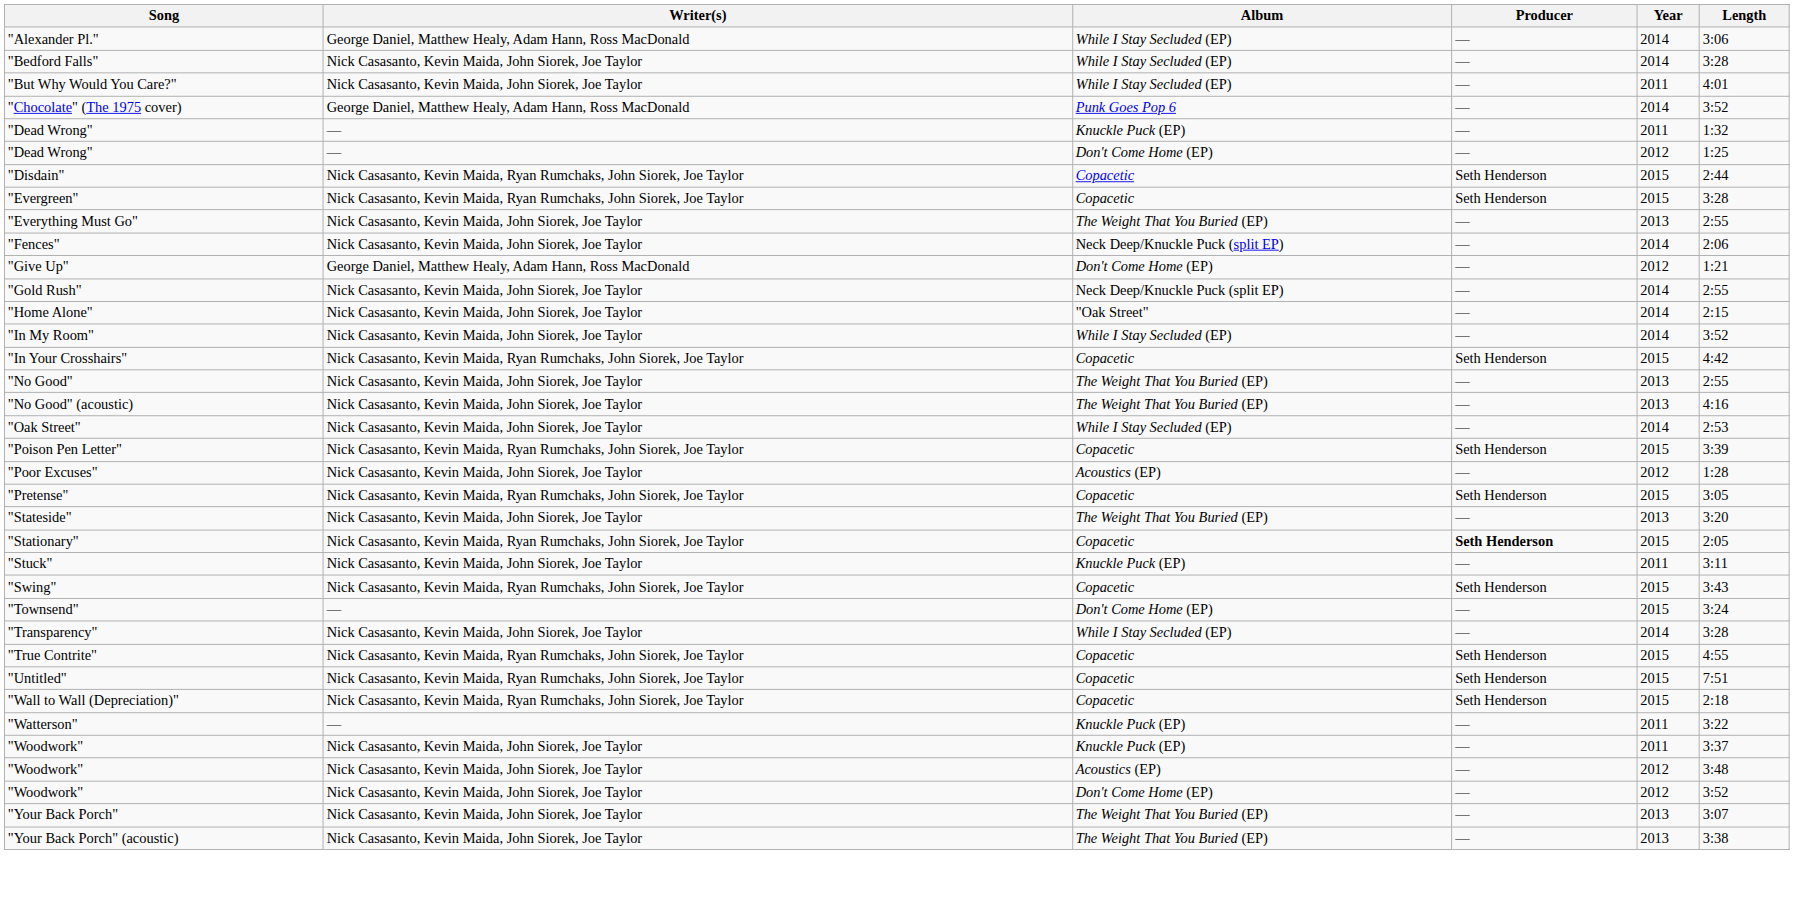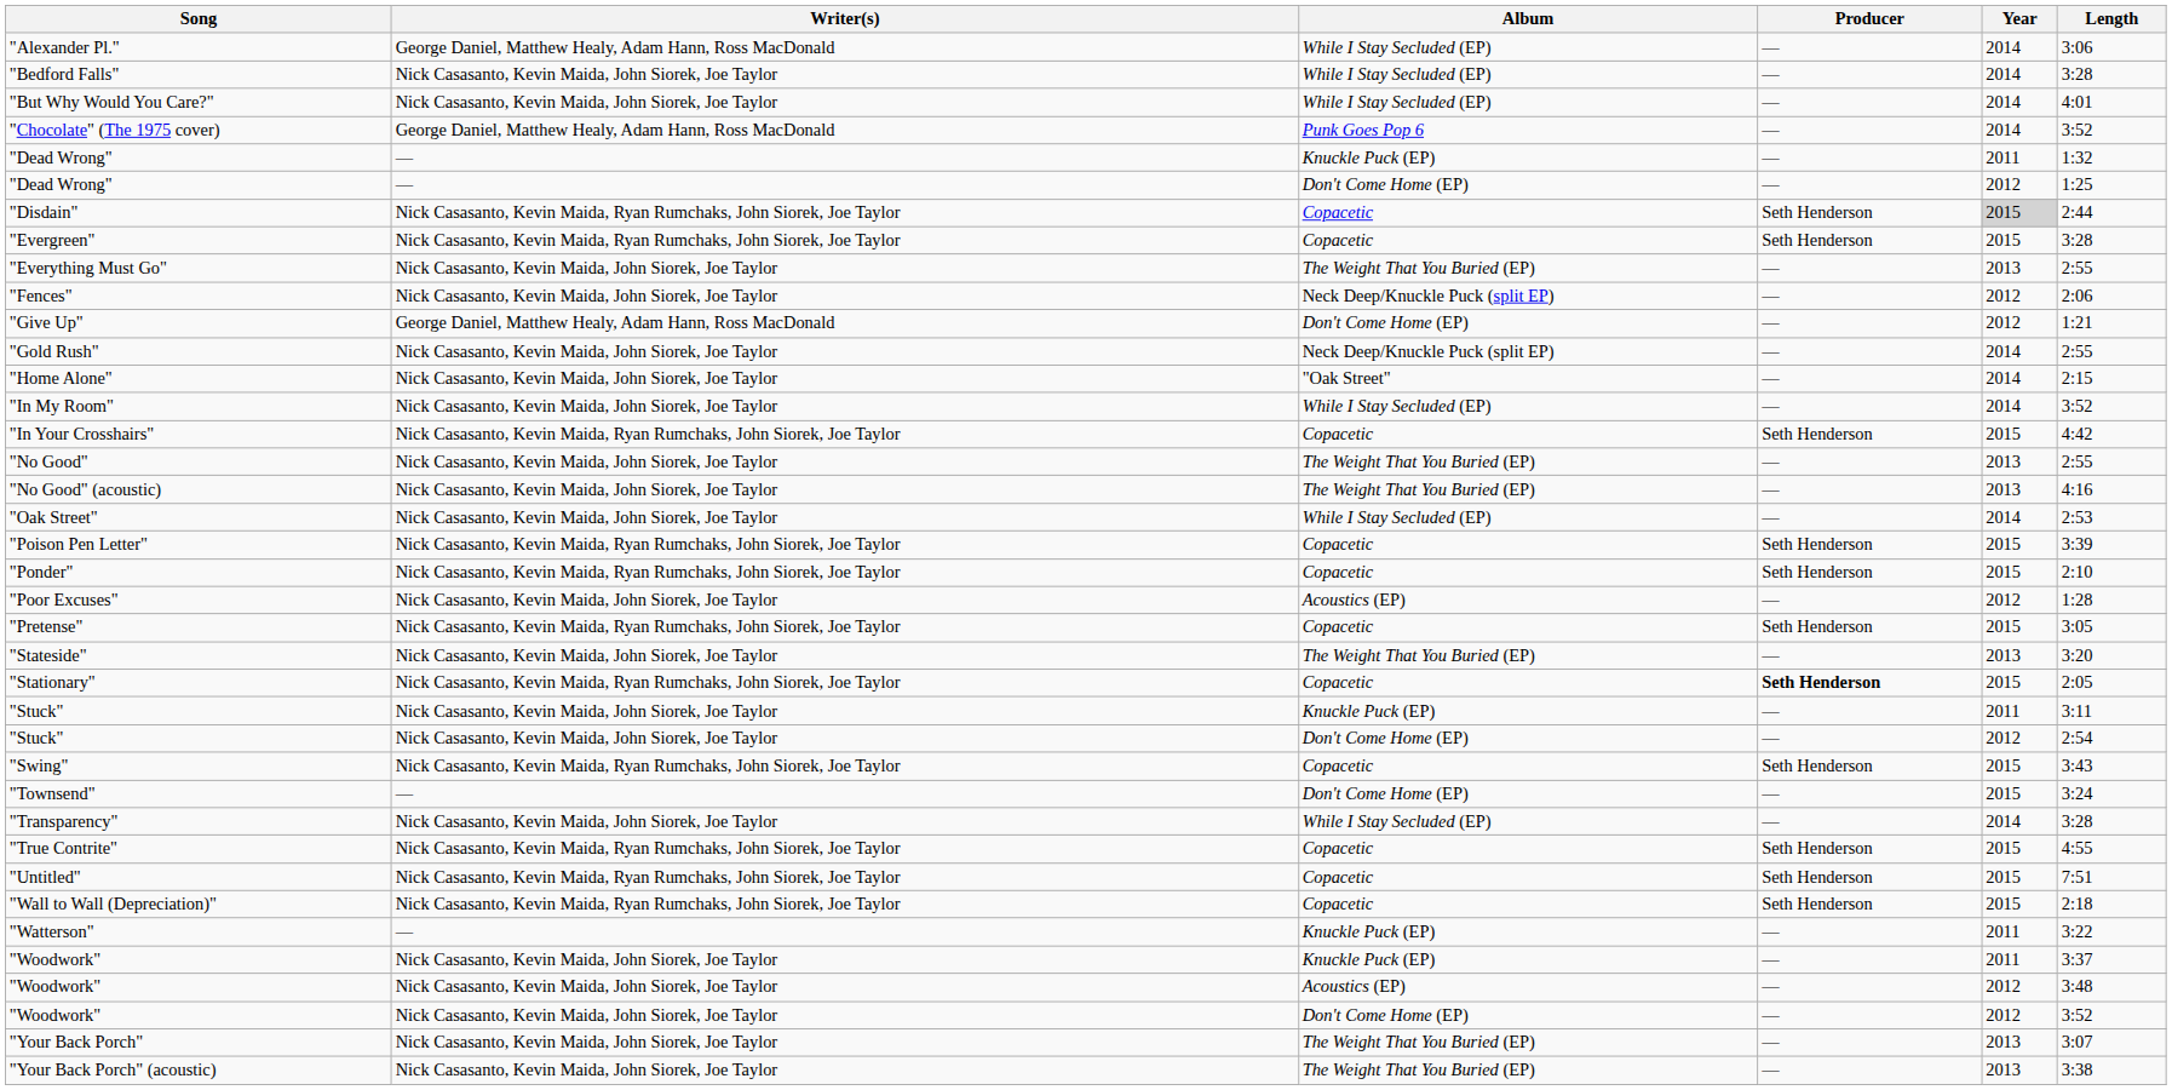"But Why Would You Care?" | Year: 2011 -> 2014
"Disdain" | Year: no background -> lightgrey background
"Fences" | Year: 2014 -> 2012
+ row: "Ponder" | Nick Casasanto, Kevin Maida, Ryan Rumchaks, John Siorek, Joe Taylor | Copacetic | Seth Henderson | 2015 | 2:10
+ row: "Stuck" | Nick Casasanto, Kevin Maida, John Siorek, Joe Taylor | Don't Come Home (EP) | — | 2012 | 2:54
